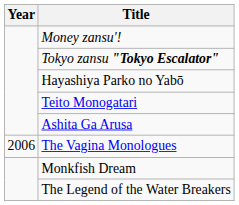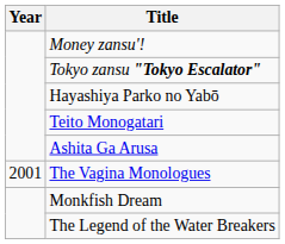The Vagina Monologues | Year: 2006 -> 2001
